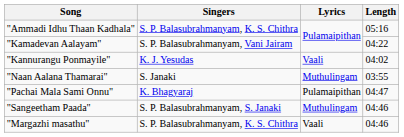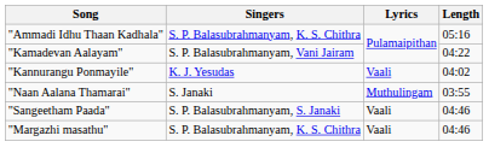- row: "Pachai Mala Sami Onnu" | K. Bhagyaraj | Pulamaipithan | 04:47
"Sangeetham Paada" | Lyrics: Muthulingam -> Vaali
